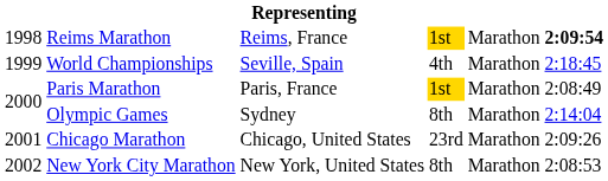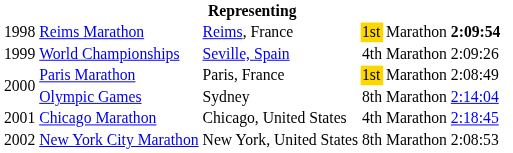World Championships | column 6: 2:18:45 -> 2:09:26
Chicago Marathon | column 4: 23rd -> 4th
Chicago Marathon | column 6: 2:09:26 -> 2:18:45
